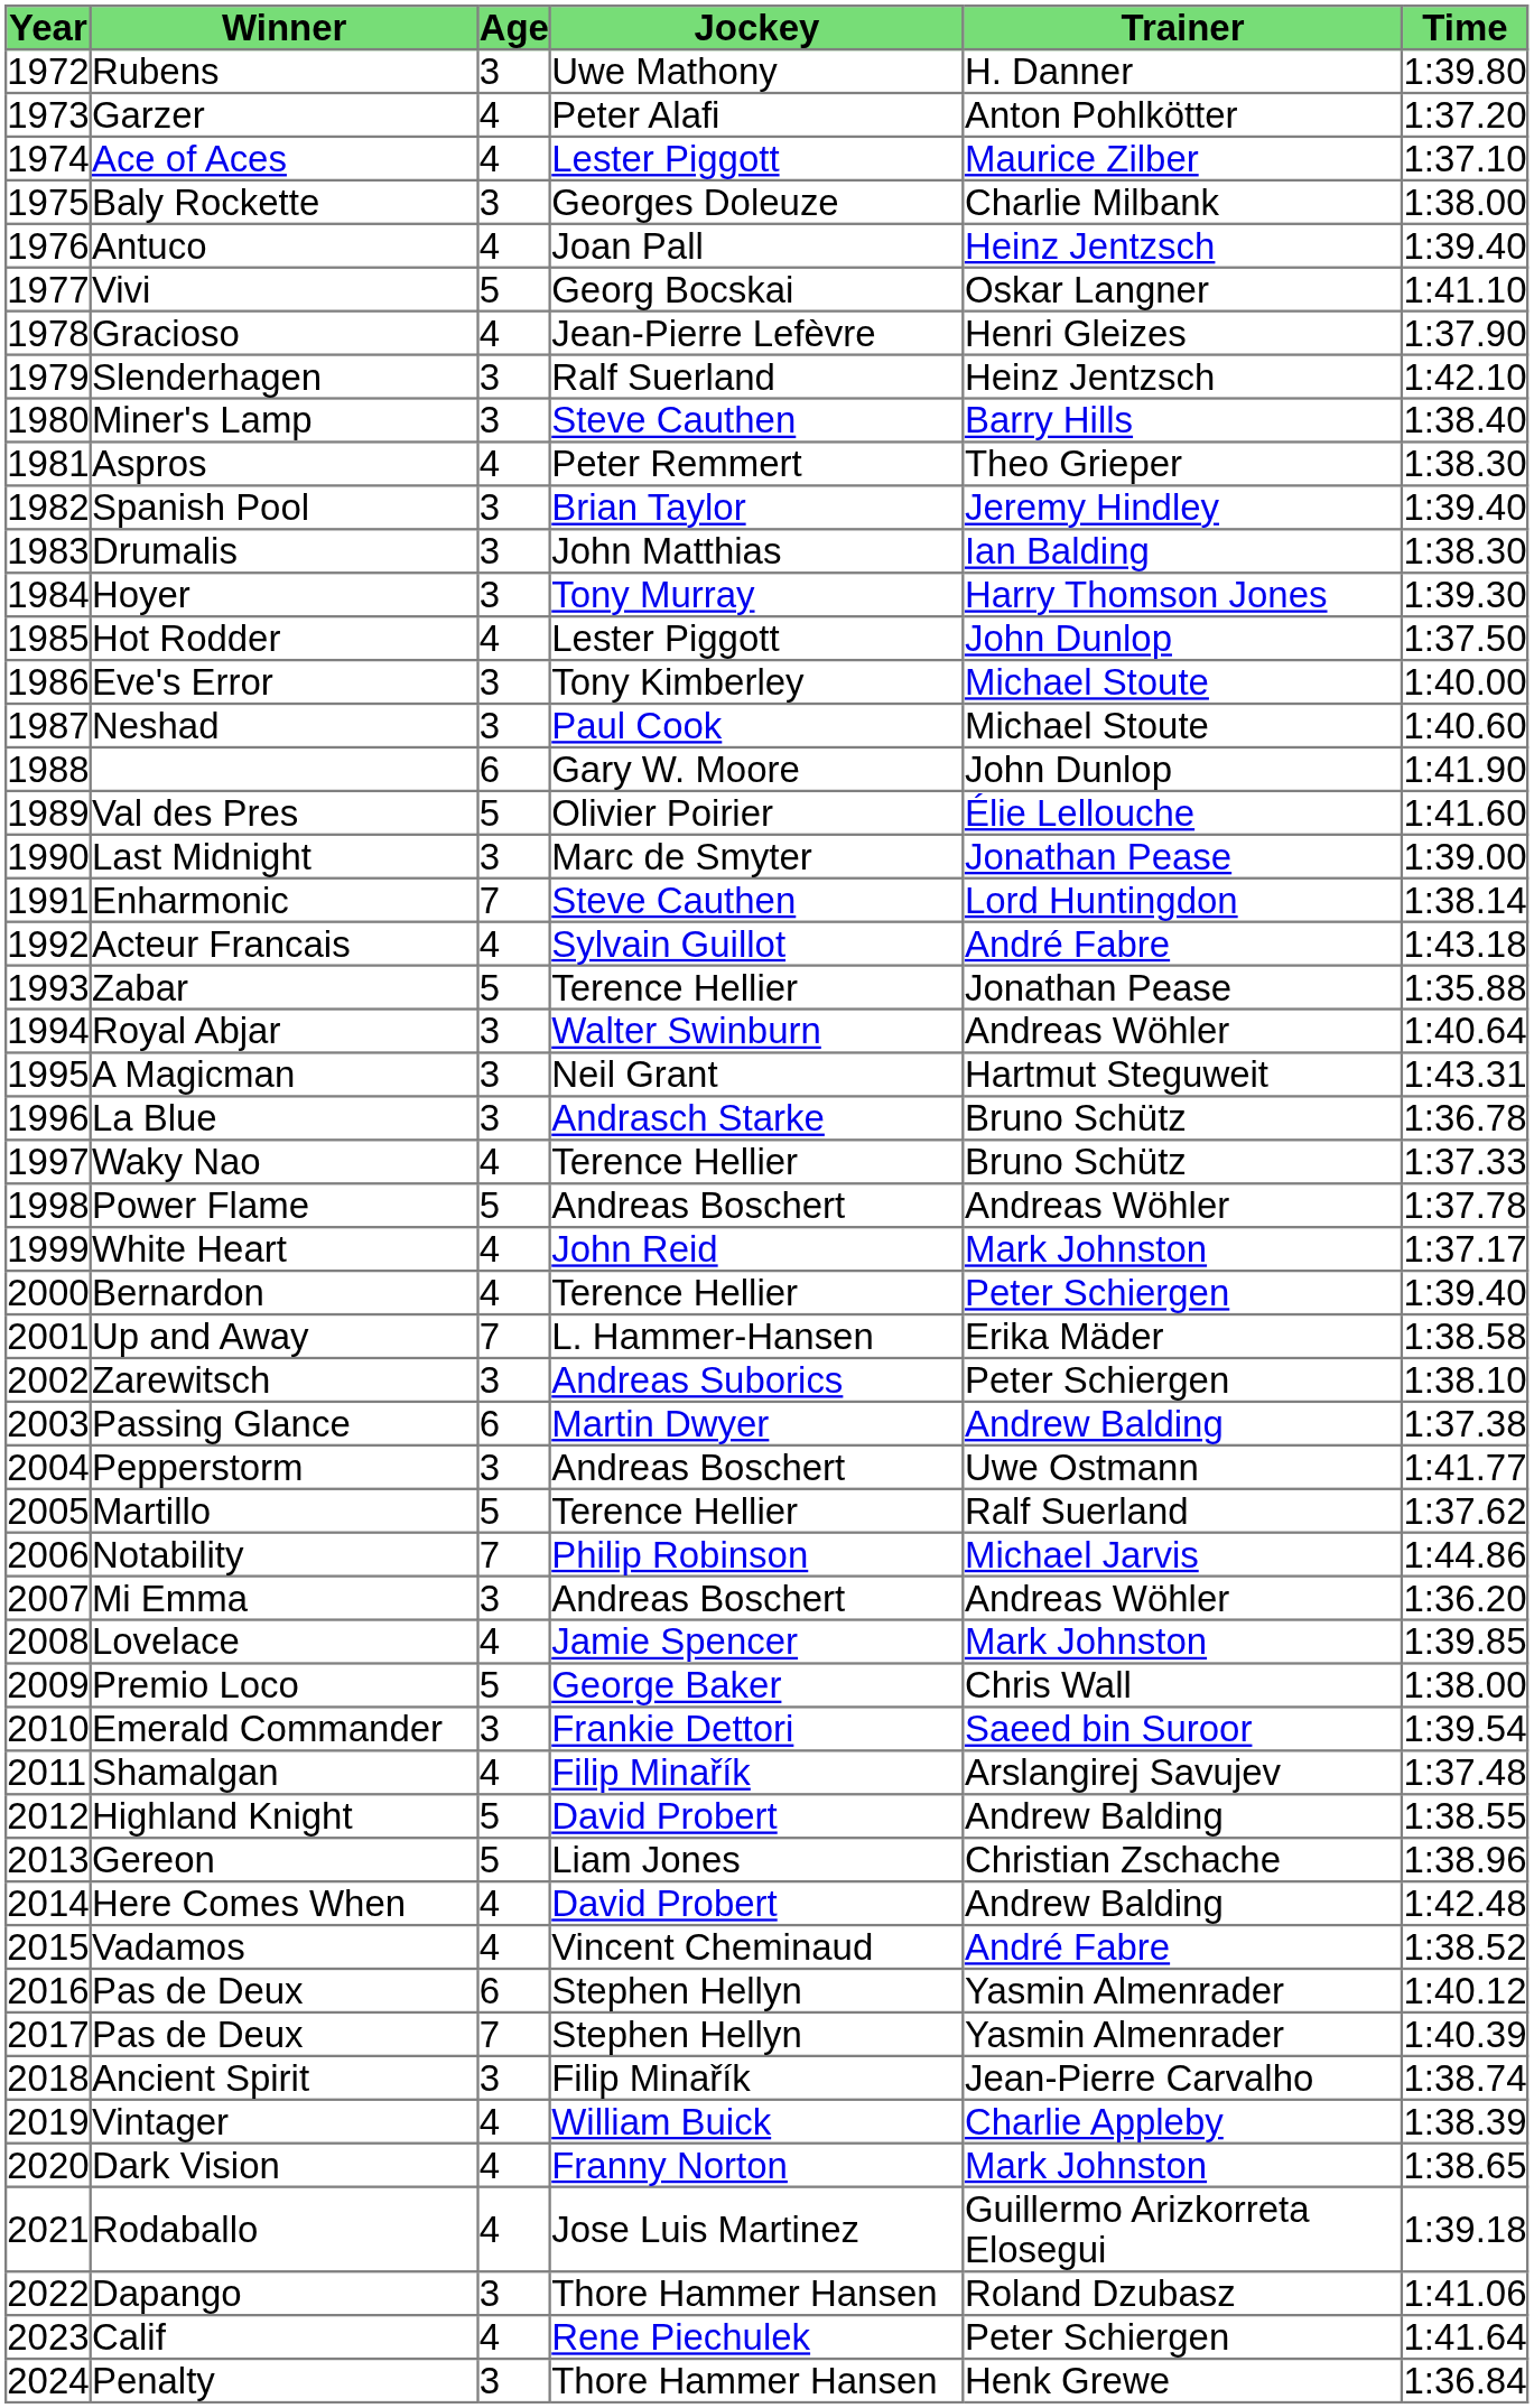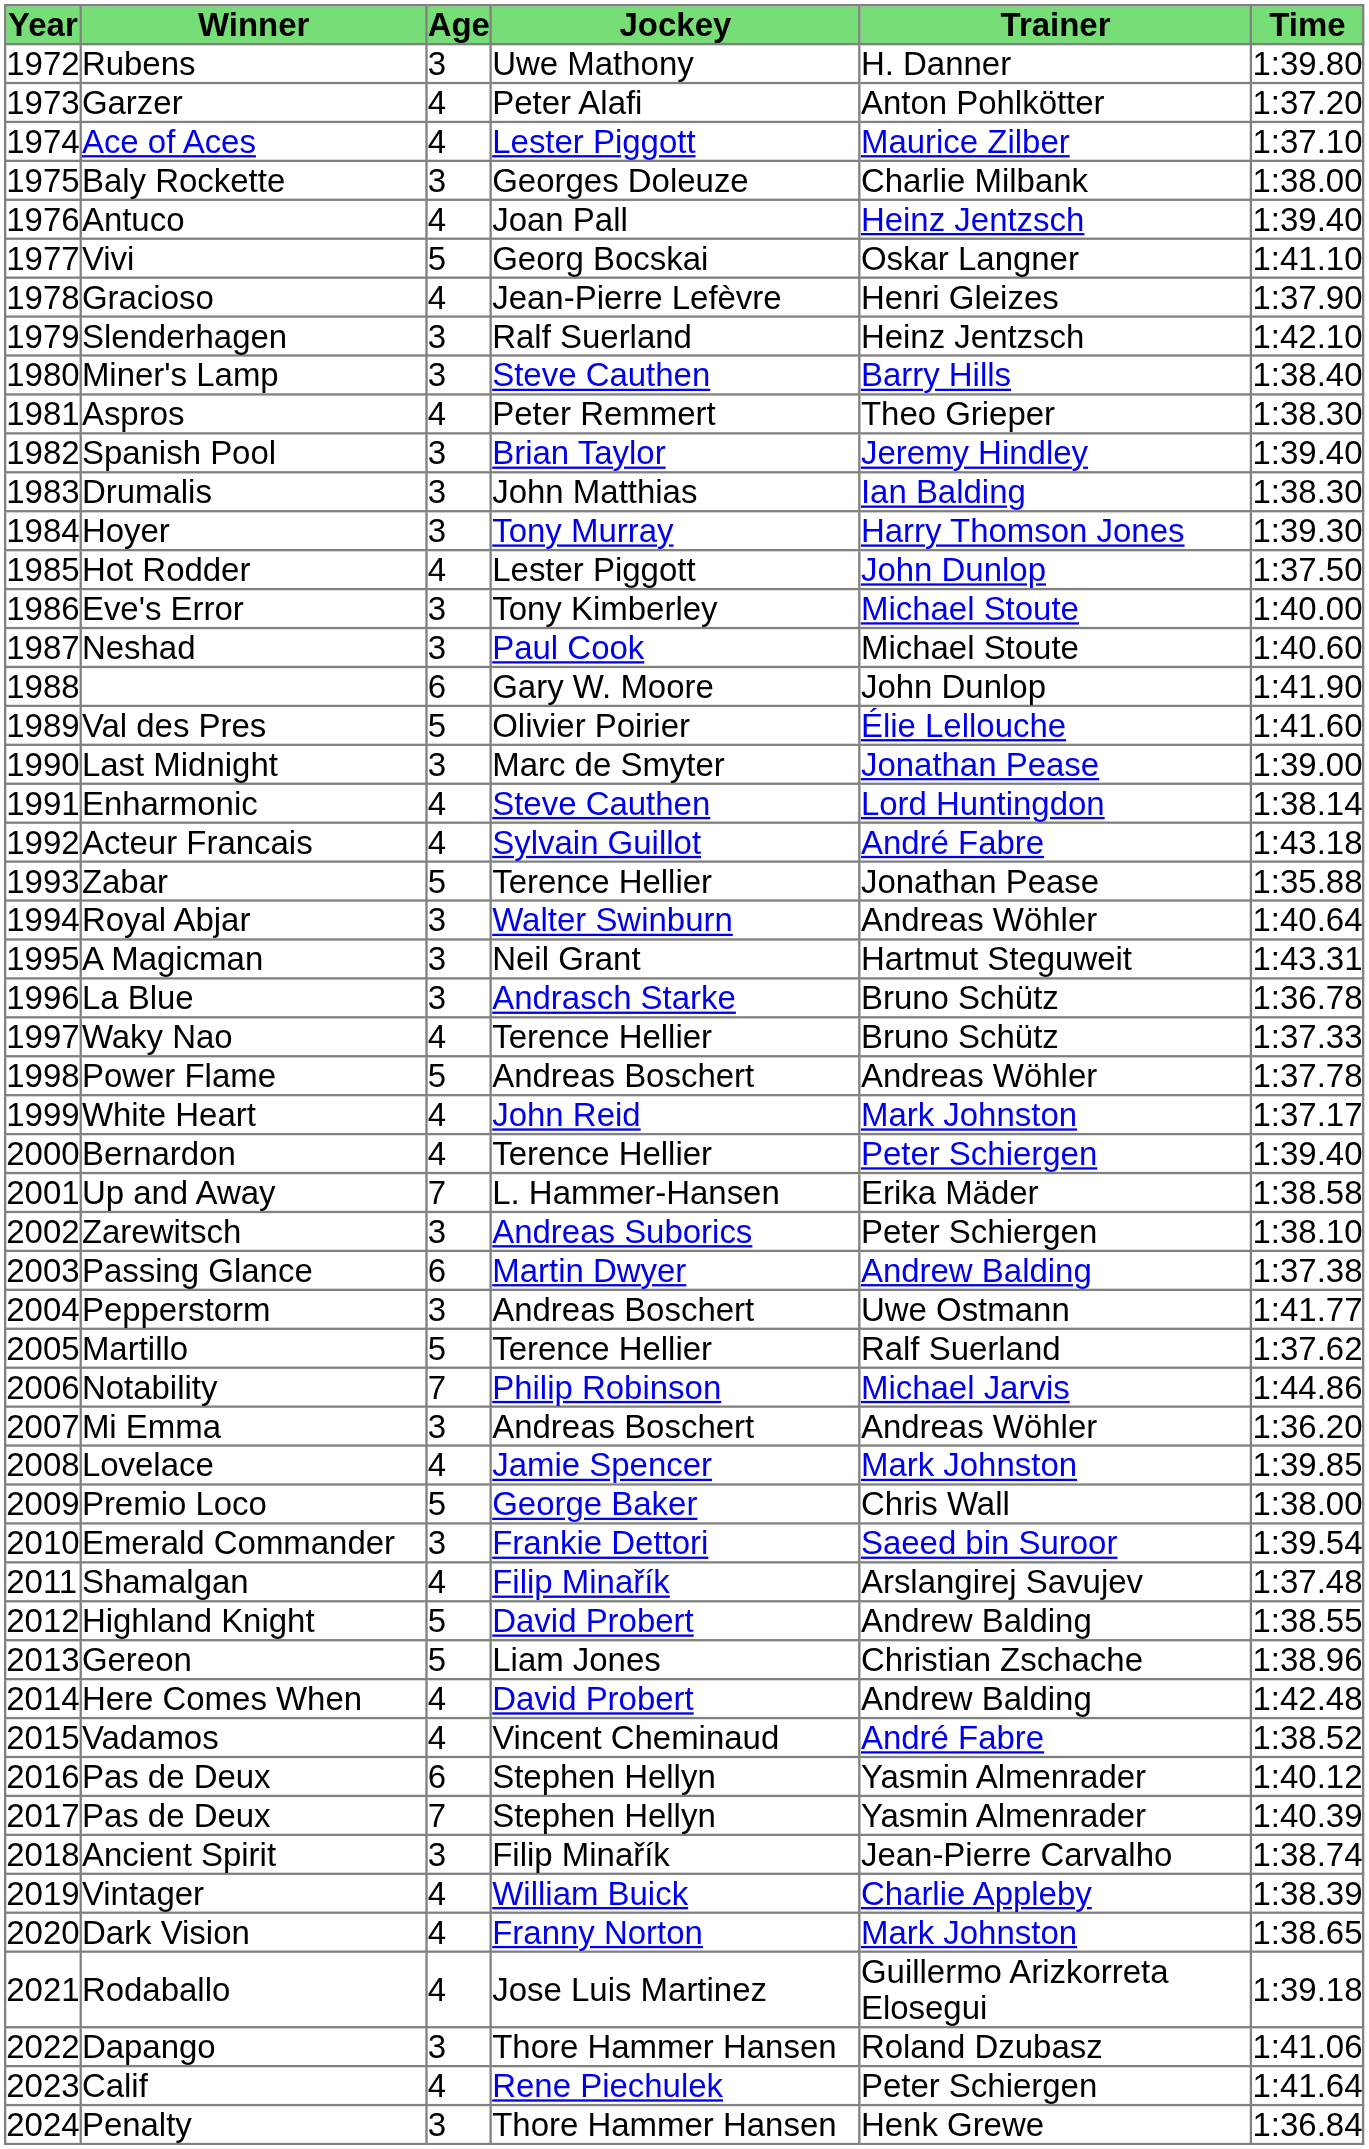Enharmonic | Age: 7 -> 4
